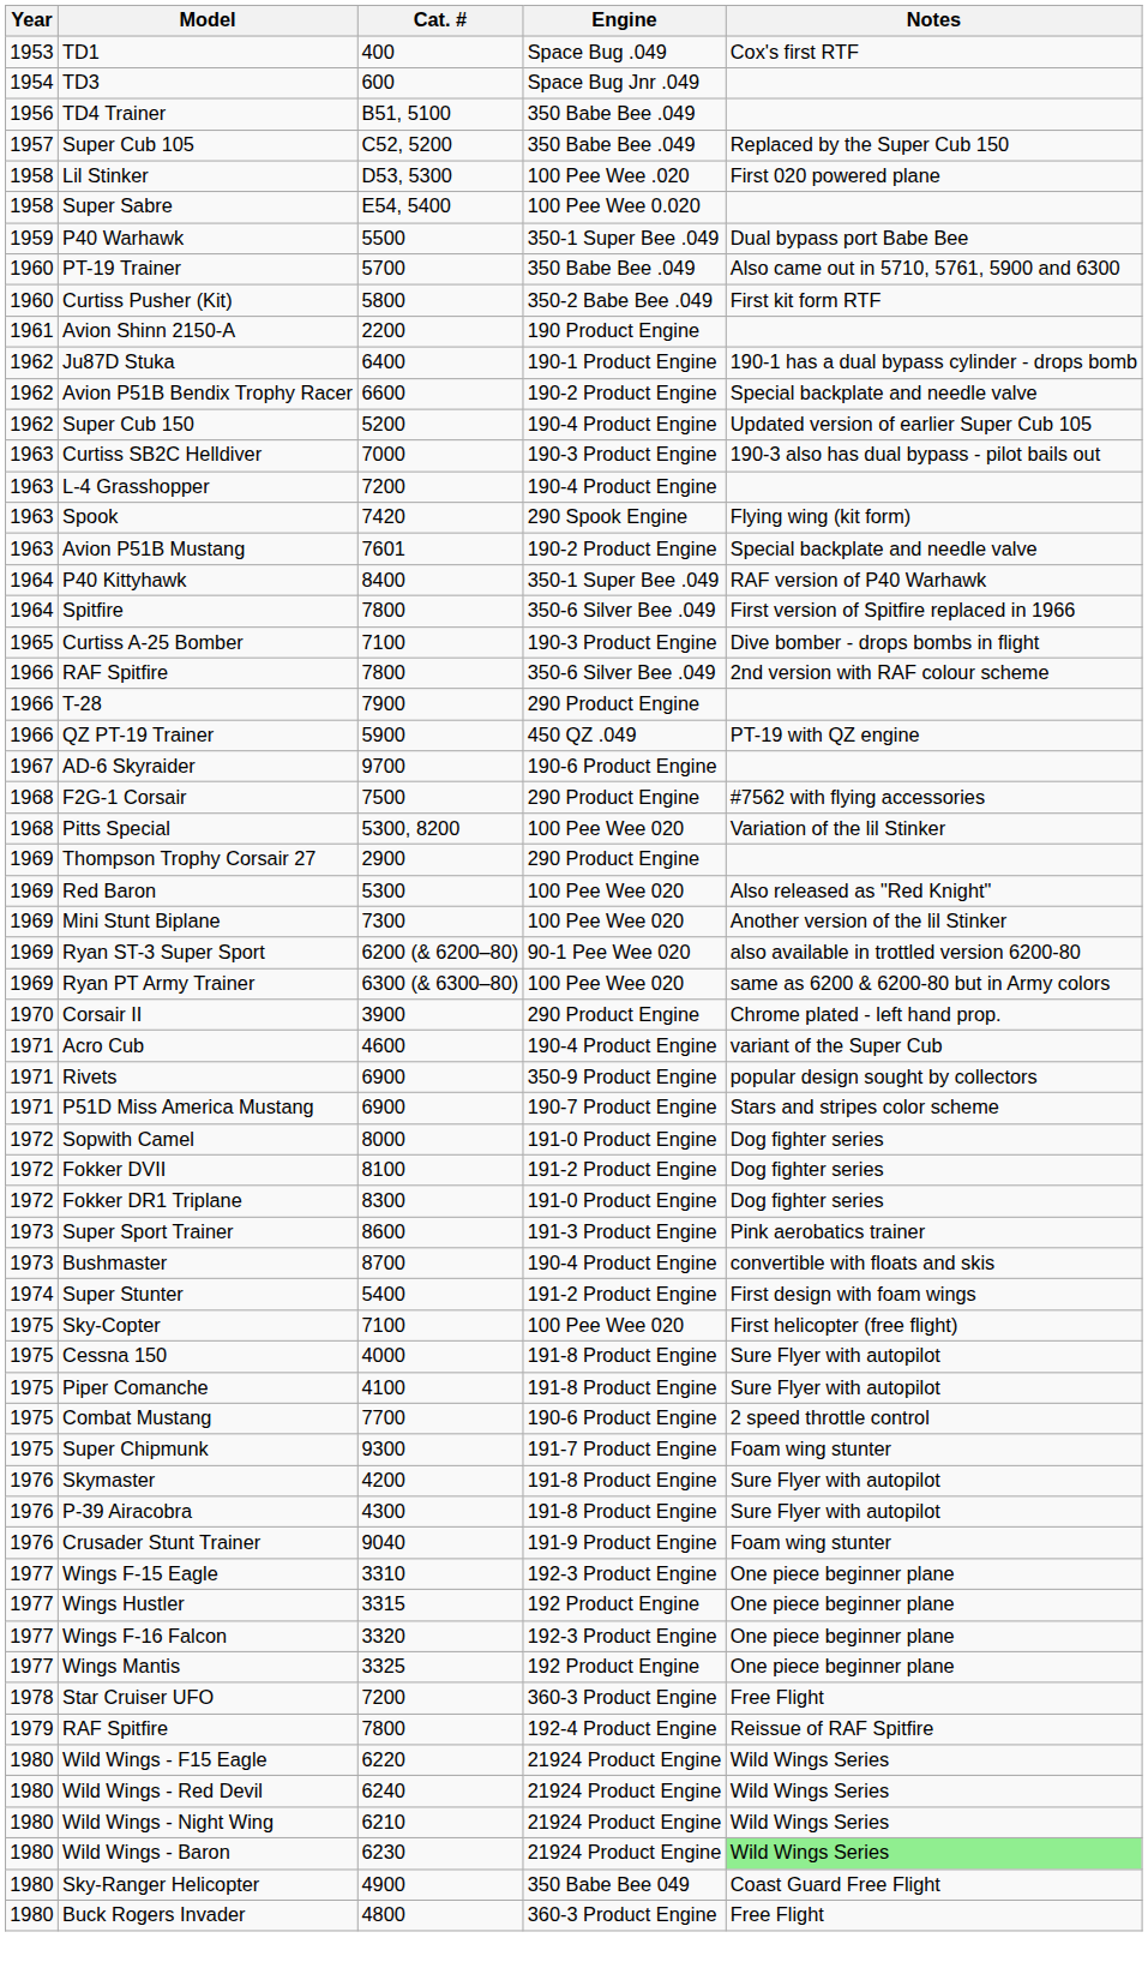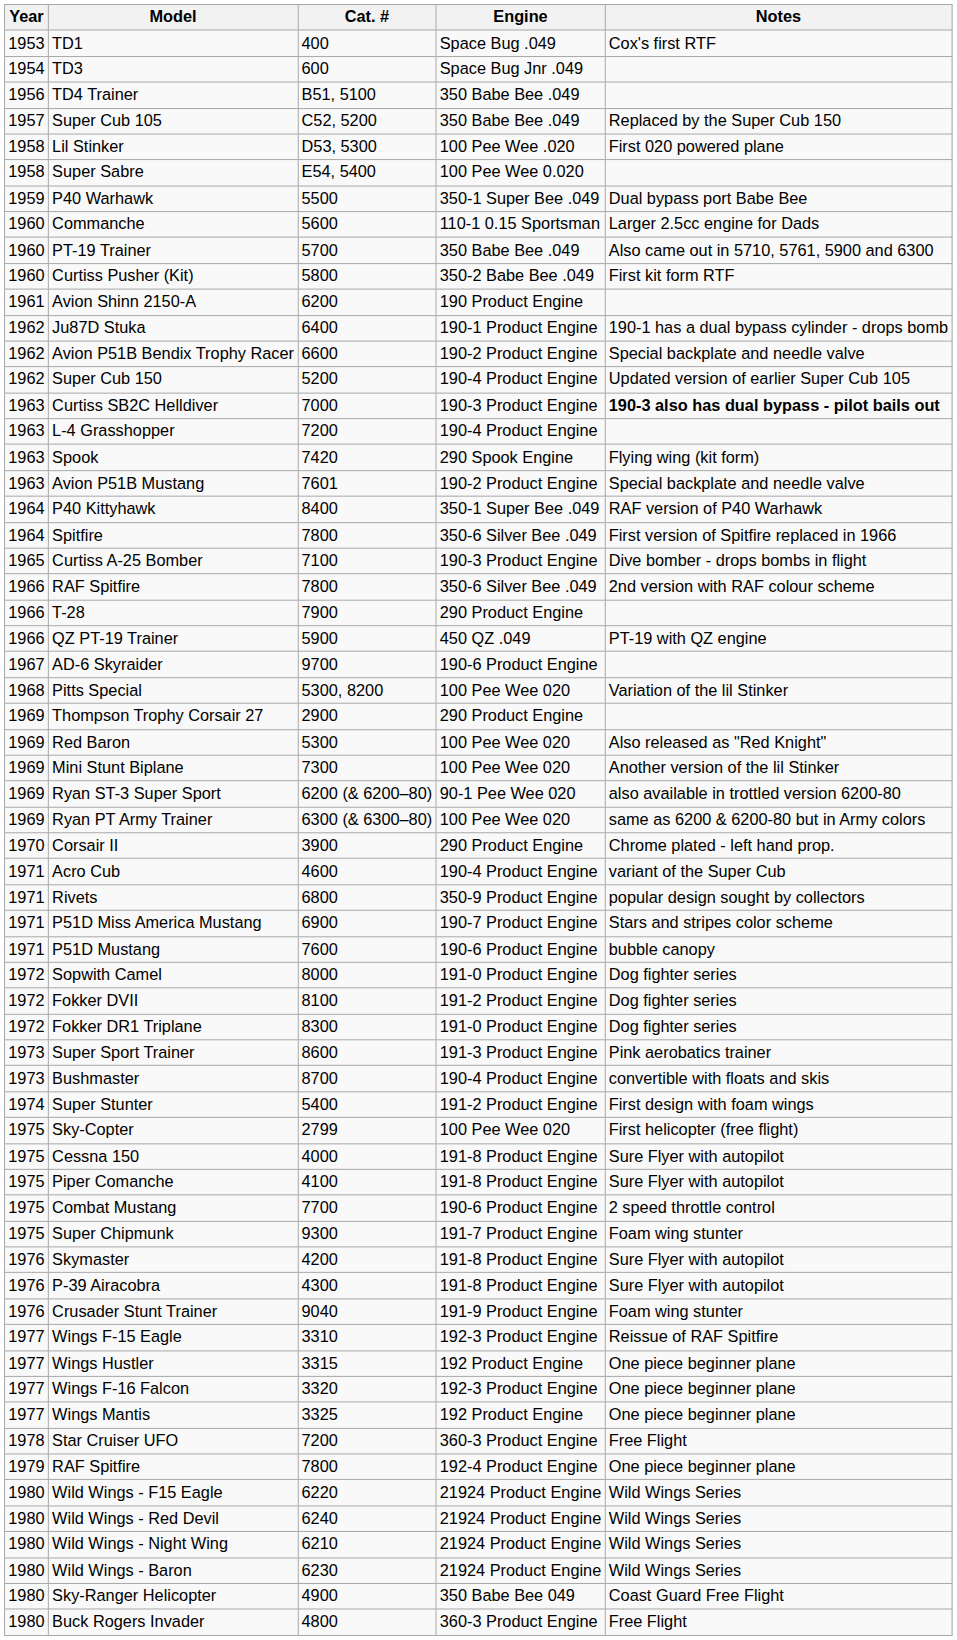+ row: 1960 | Commanche | 5600 | 110-1 0.15 Sportsman | Larger 2.5cc engine for Dads
Avion Shinn 2150-A | Cat. #: 2200 -> 6200
Curtiss SB2C Helldiver | Notes: normal -> bold
- row: 1968 | F2G-1 Corsair | 7500 | 290 Product Engine | #7562 with flying accessories
Rivets | Cat. #: 6900 -> 6800
+ row: 1971 | P51D Mustang | 7600 | 190-6 Product Engine | bubble canopy
Sky-Copter | Cat. #: 7100 -> 2799
Wings F-15 Eagle | Notes: One piece beginner plane -> Reissue of RAF Spitfire
RAF Spitfire / 192-4 Product Engine | Notes: Reissue of RAF Spitfire -> One piece beginner plane
Wild Wings - Baron | Notes: lightgreen background -> no background
